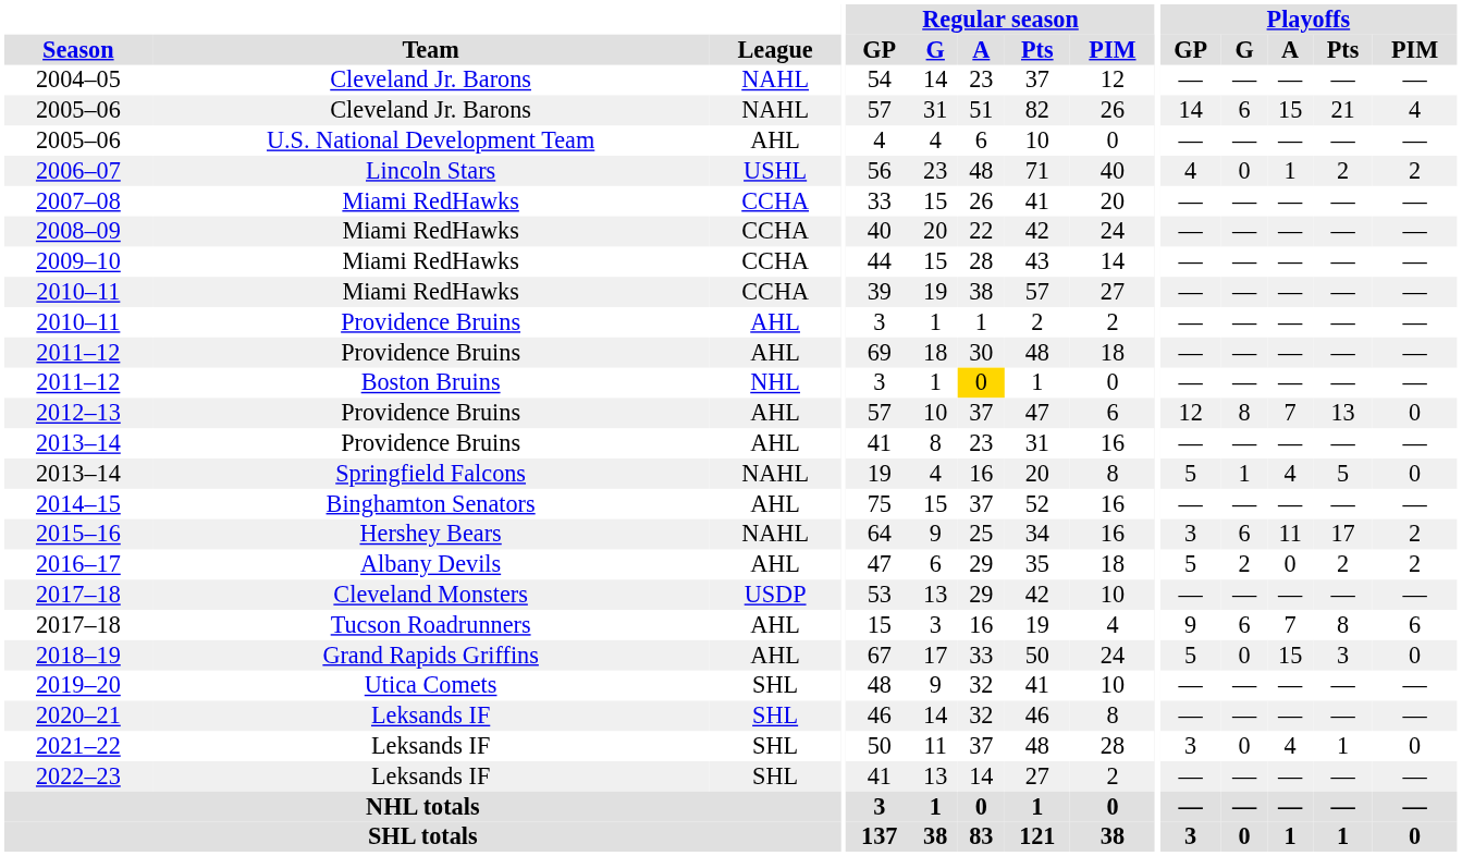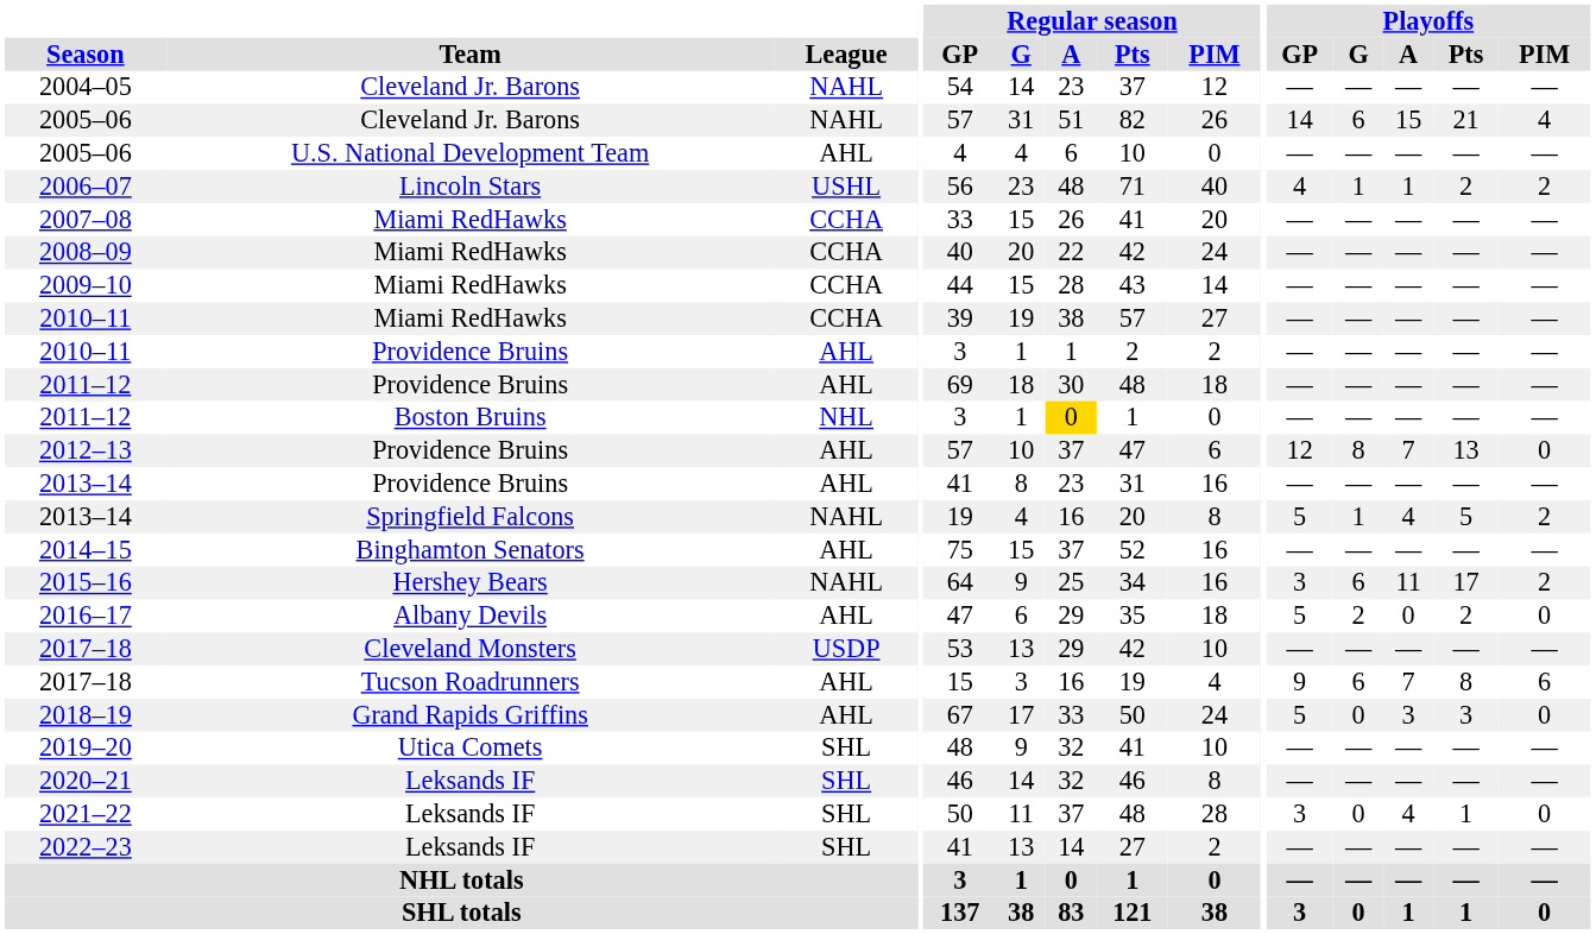2006–07 | Playoffs / G: 0 -> 1
2013–14 / Springfield Falcons | Playoffs / PIM: 0 -> 2
2016–17 | Playoffs / PIM: 2 -> 0
2018–19 | Playoffs / A: 15 -> 3
